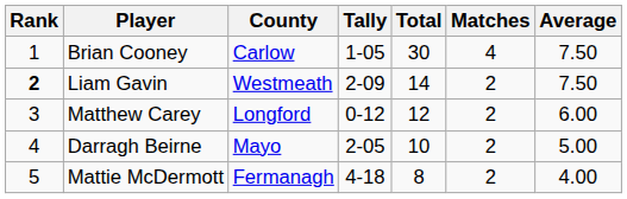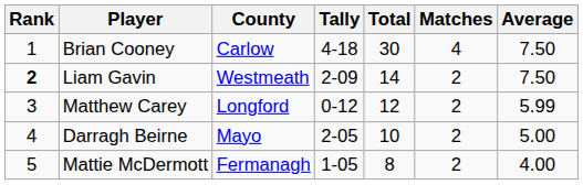Brian Cooney | Tally: 1-05 -> 4-18
Matthew Carey | Average: 6.00 -> 5.99
Mattie McDermott | Tally: 4-18 -> 1-05
